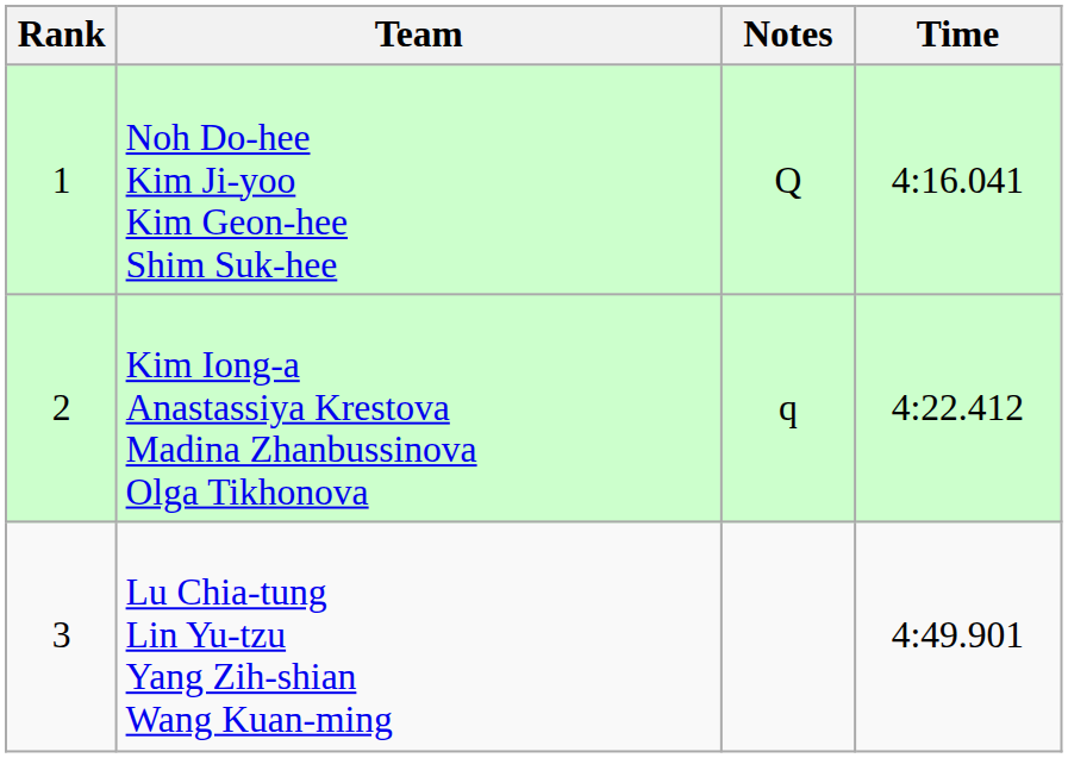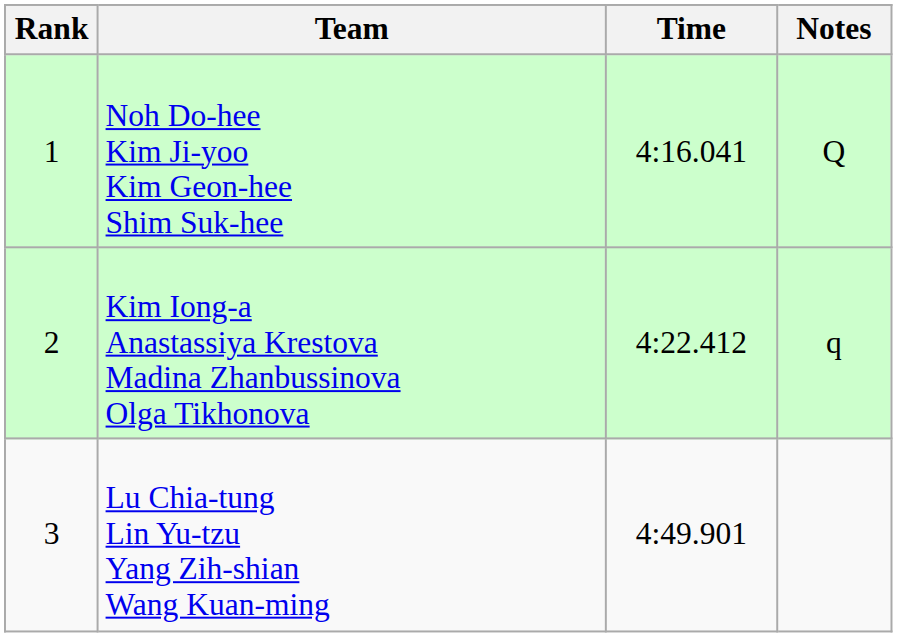columns swapped: Time <-> Notes
